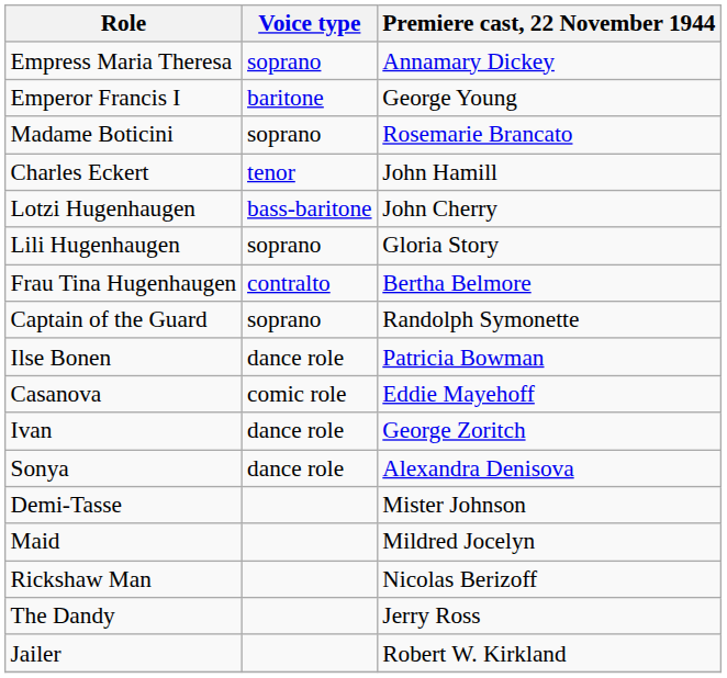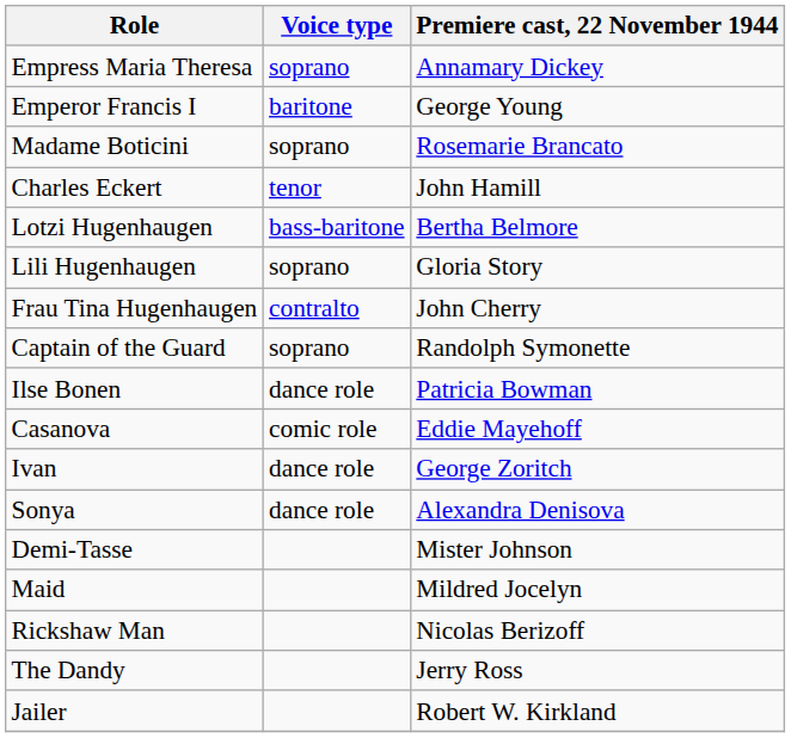Lotzi Hugenhaugen | Premiere cast, 22 November 1944: John Cherry -> Bertha Belmore
Frau Tina Hugenhaugen | Premiere cast, 22 November 1944: Bertha Belmore -> John Cherry
